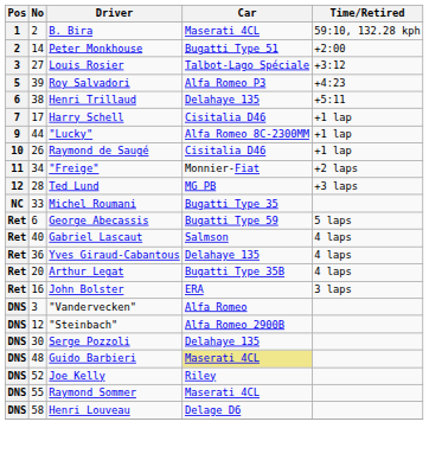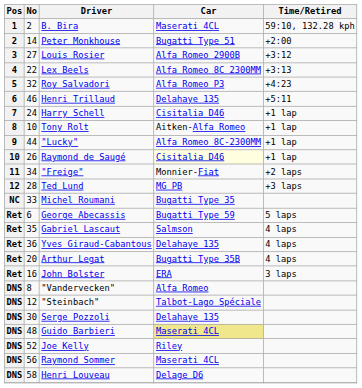Louis Rosier | Car: Talbot-Lago Spéciale -> Alfa Romeo 2900B
+ row: 4 | 22 | Lex Beels | Alfa Romeo 8C 2300MM | +3:13
Roy Salvadori | No: 39 -> 32
Henri Trillaud | No: 38 -> 46
Harry Schell | No: 17 -> 24
+ row: 8 | 10 | Tony Rolt | Aitken-Alfa Romeo | +1 lap
Raymond de Saugé | Car: no background -> lightyellow background
Gabriel Lascaut | No: 40 -> 35
"Vandervecken" | No: 3 -> 8
"Steinbach" | Car: Alfa Romeo 2900B -> Talbot-Lago Spéciale
Raymond Sommer | No: 55 -> 56
